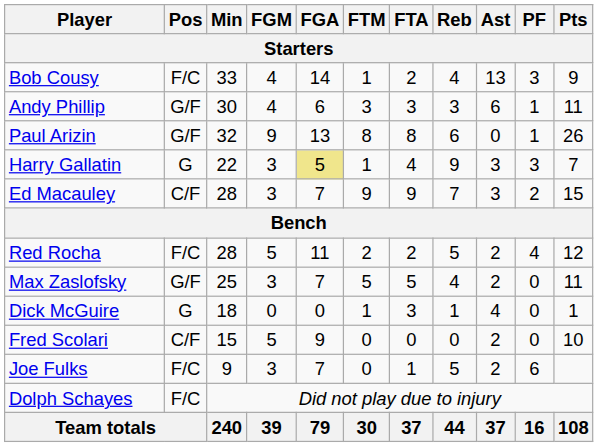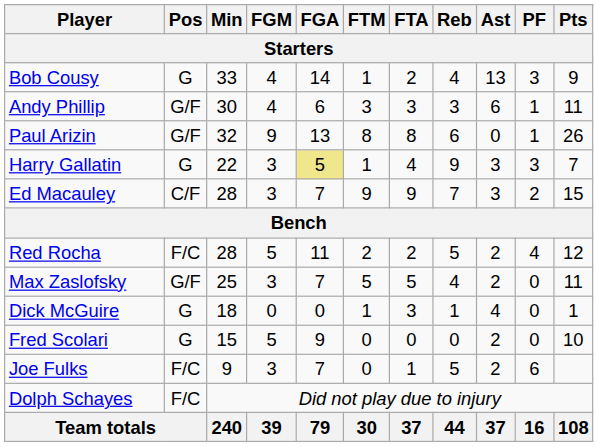Bob Cousy | Pos: F/C -> G
Fred Scolari | Pos: C/F -> G
